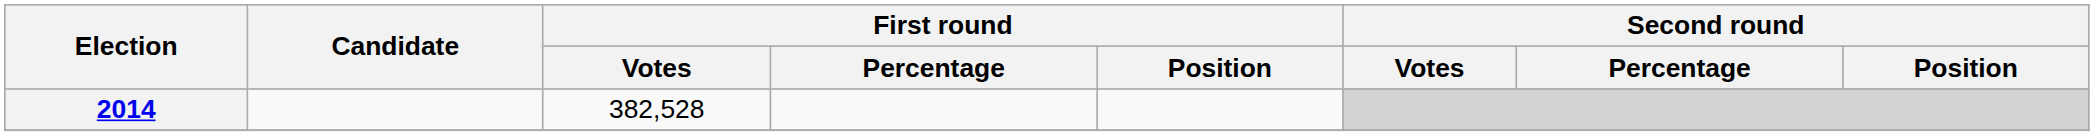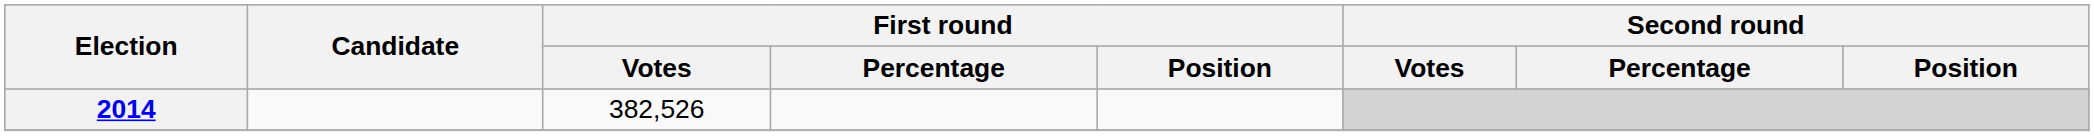2014 | First round / Votes: 382,528 -> 382,526
